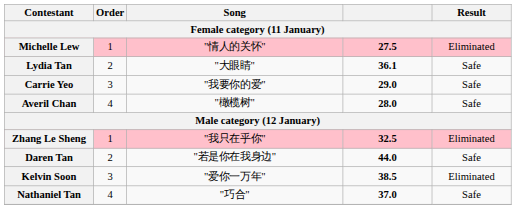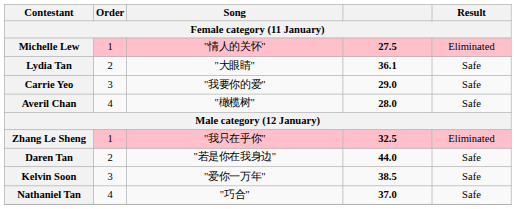Kelvin Soon | Result: Eliminated -> Safe
